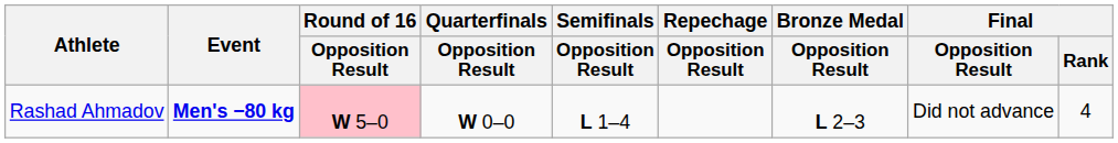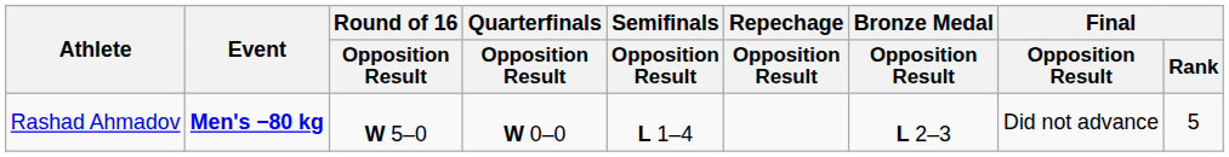Rashad Ahmadov | Round of 16 / Opposition Result: pink background -> no background
Rashad Ahmadov | Final / Rank: 4 -> 5
